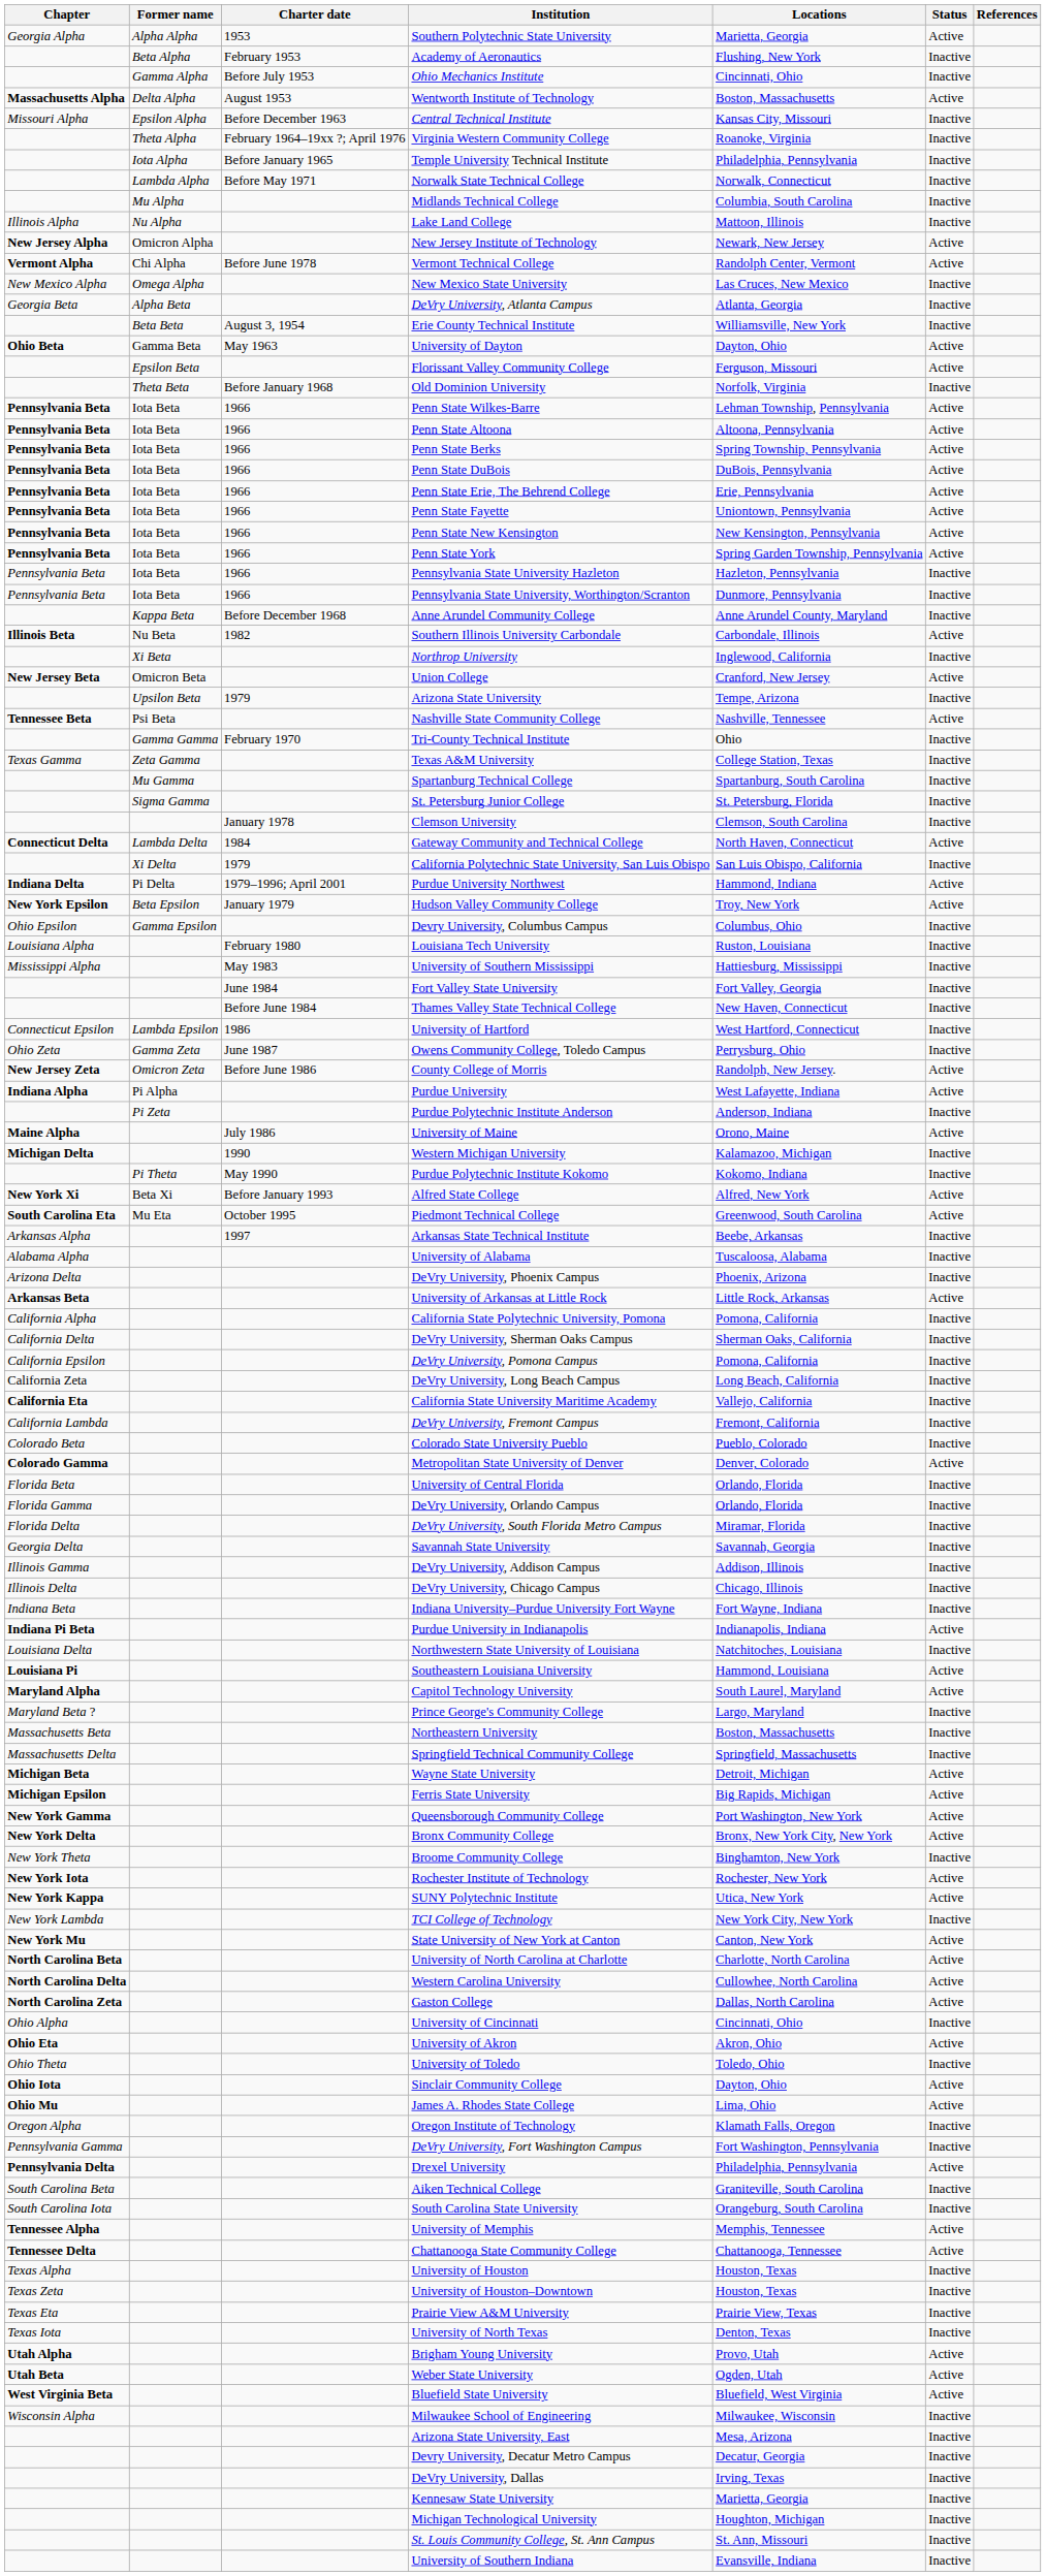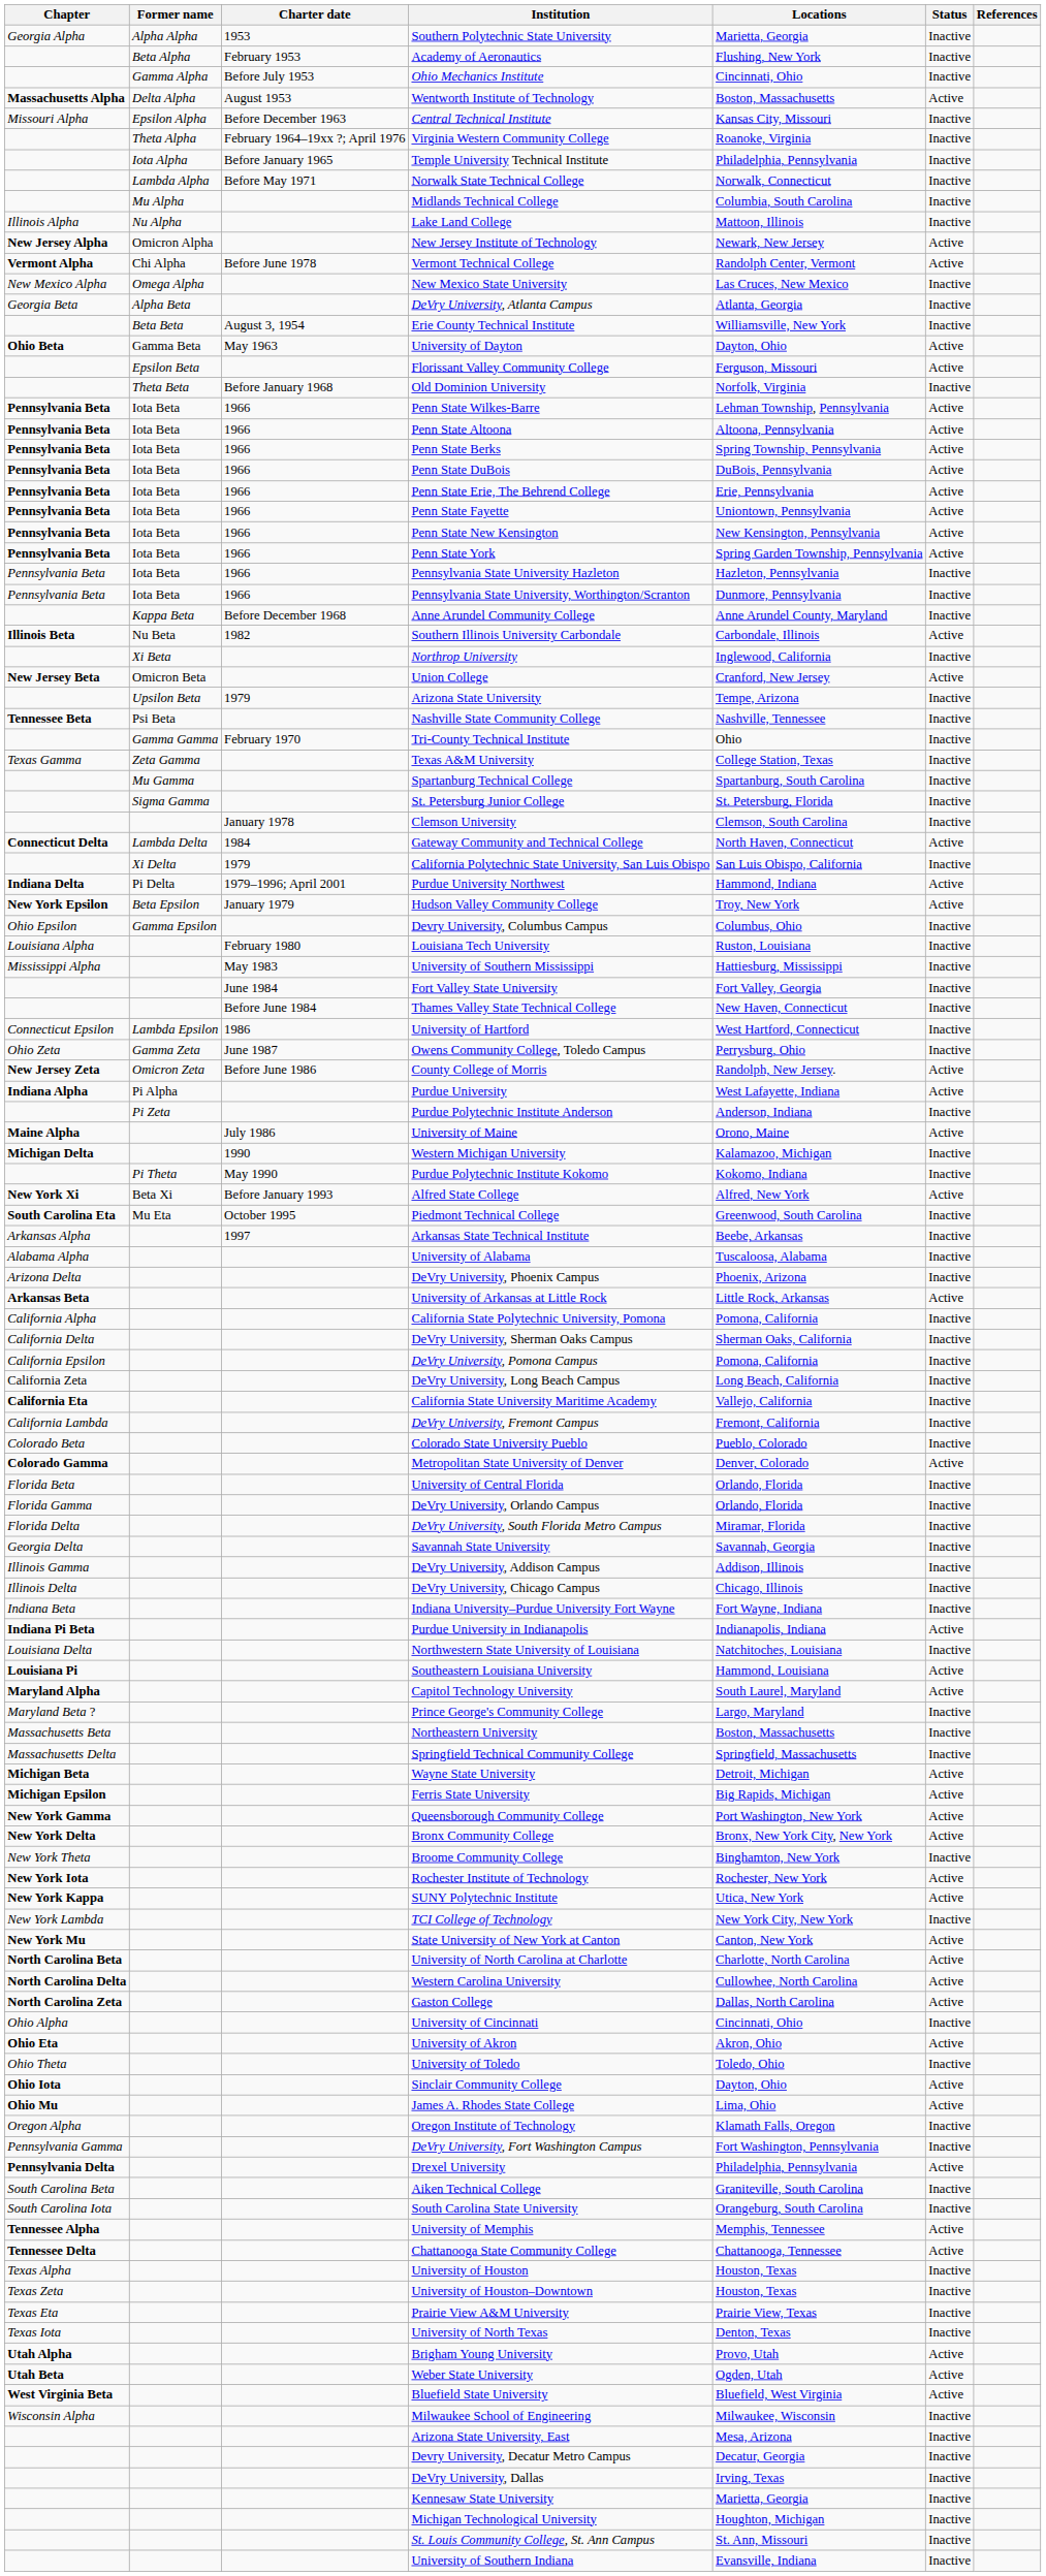Southern Polytechnic State University | Status: Active -> Inactive
Nashville State Community College | Status: Active -> Inactive
Piedmont Technical College | Status: Active -> Inactive
